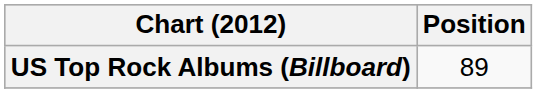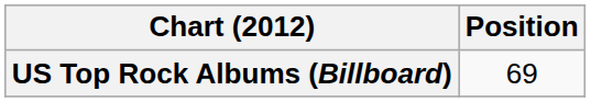US Top Rock Albums (Billboard) | Position: 89 -> 69
